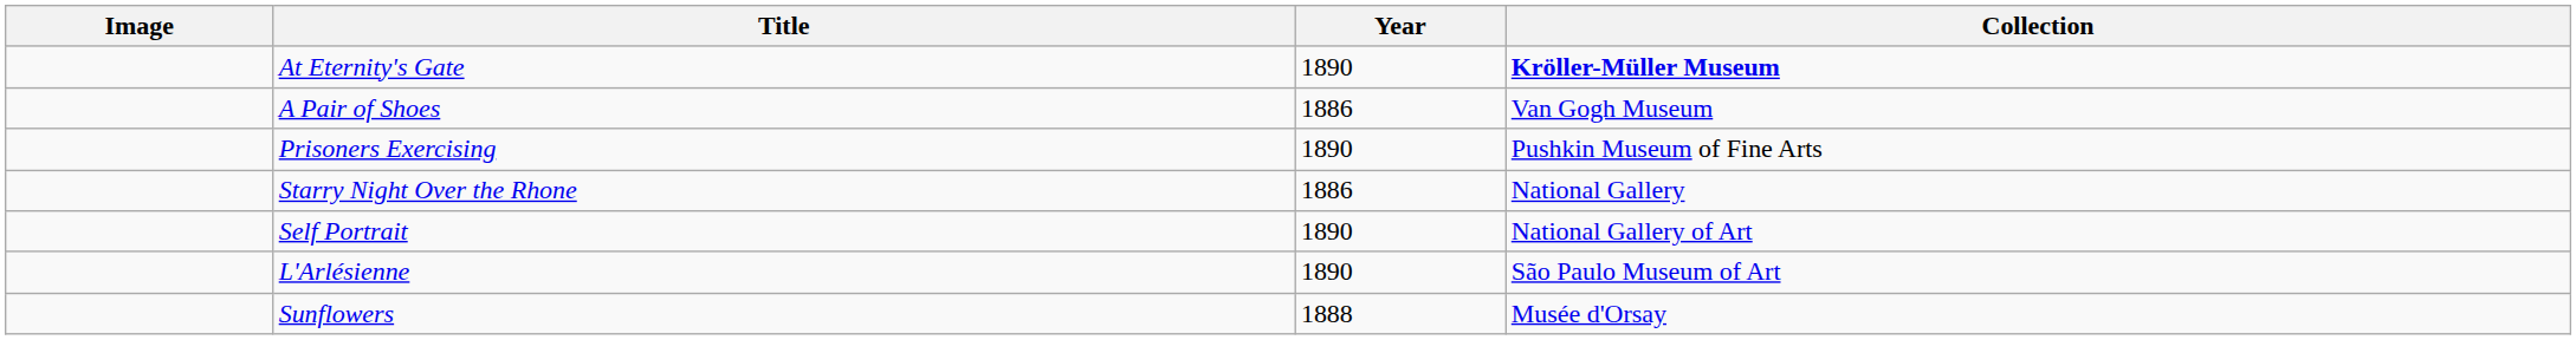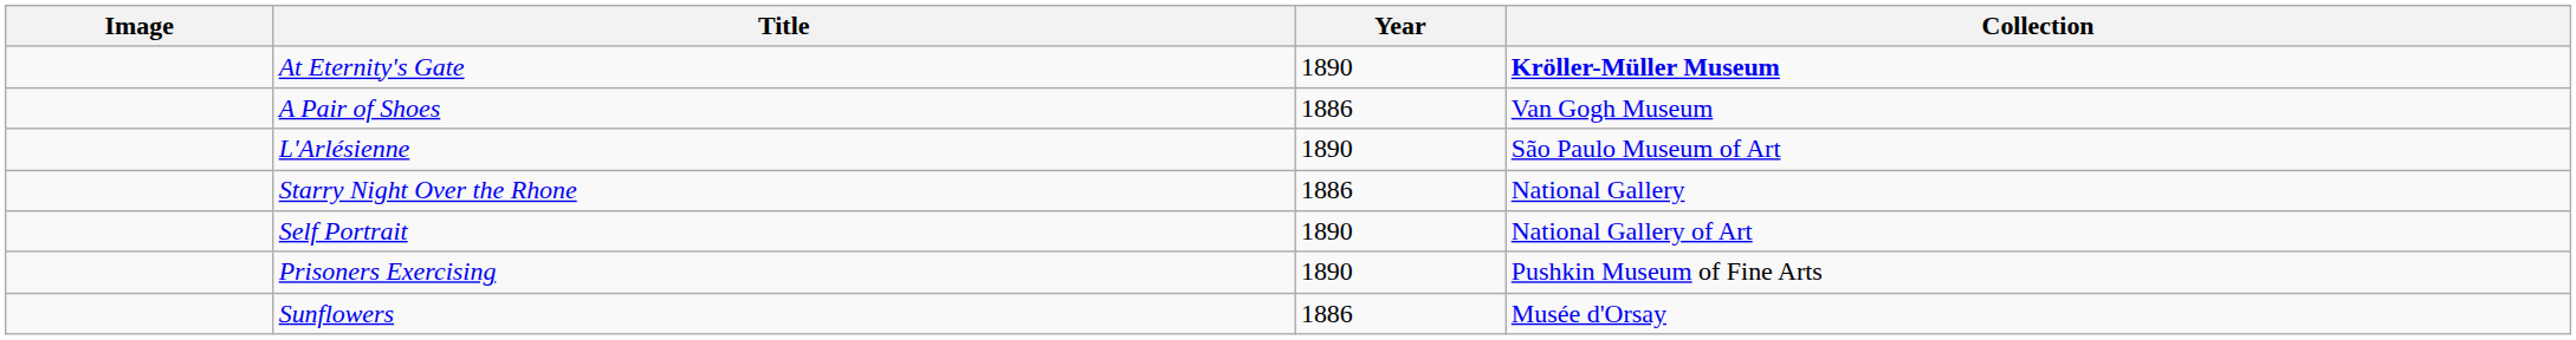rows swapped: Prisoners Exercising <-> L'Arlésienne
Sunflowers | Year: 1888 -> 1886
